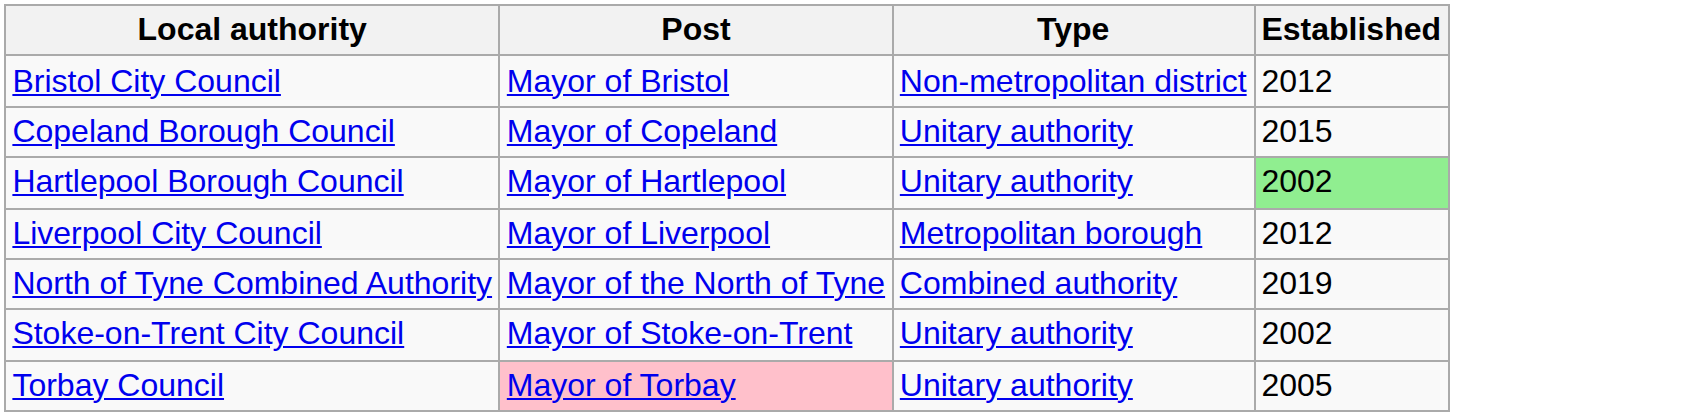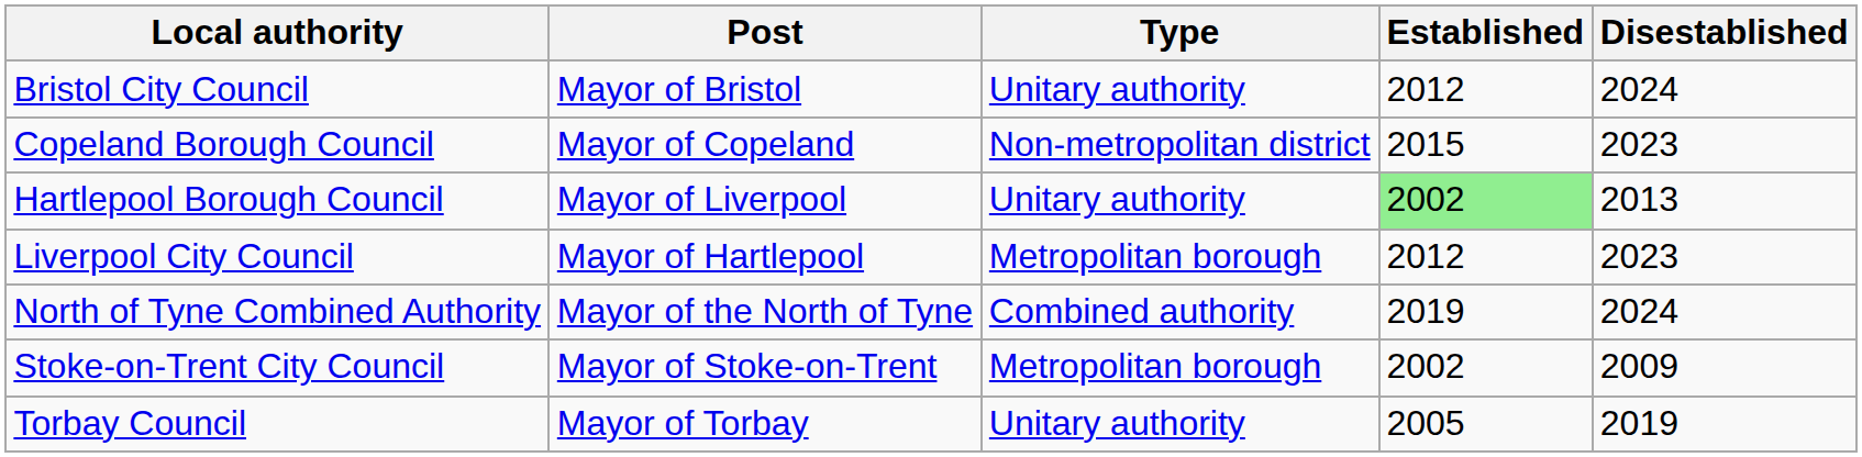+ column: Disestablished | 2024 | 2023 | 2013 | 2023 | 2024 | 2009 | 2019
Bristol City Council | Type: Non-metropolitan district -> Unitary authority
Copeland Borough Council | Type: Unitary authority -> Non-metropolitan district
Hartlepool Borough Council | Post: Mayor of Hartlepool -> Mayor of Liverpool
Liverpool City Council | Post: Mayor of Liverpool -> Mayor of Hartlepool
Stoke-on-Trent City Council | Type: Unitary authority -> Metropolitan borough
Torbay Council | Post: pink background -> no background
